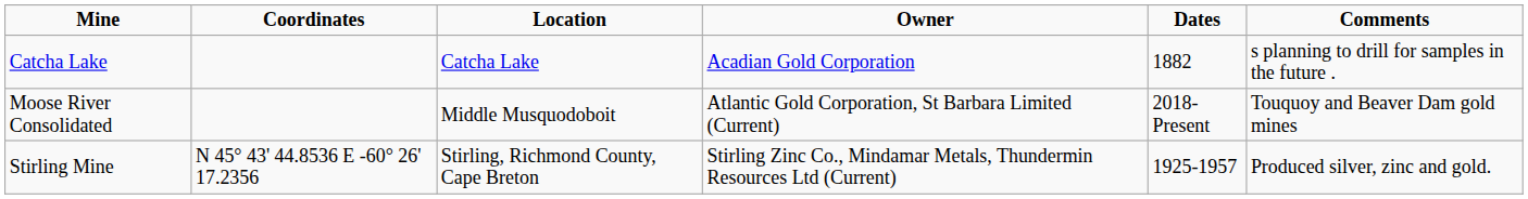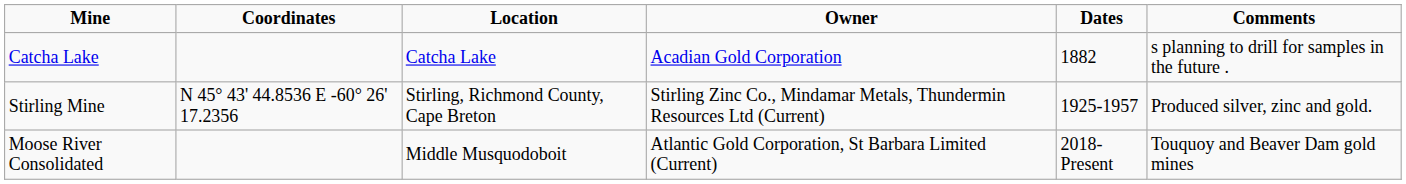rows swapped: Stirling Mine <-> Moose River Consolidated
